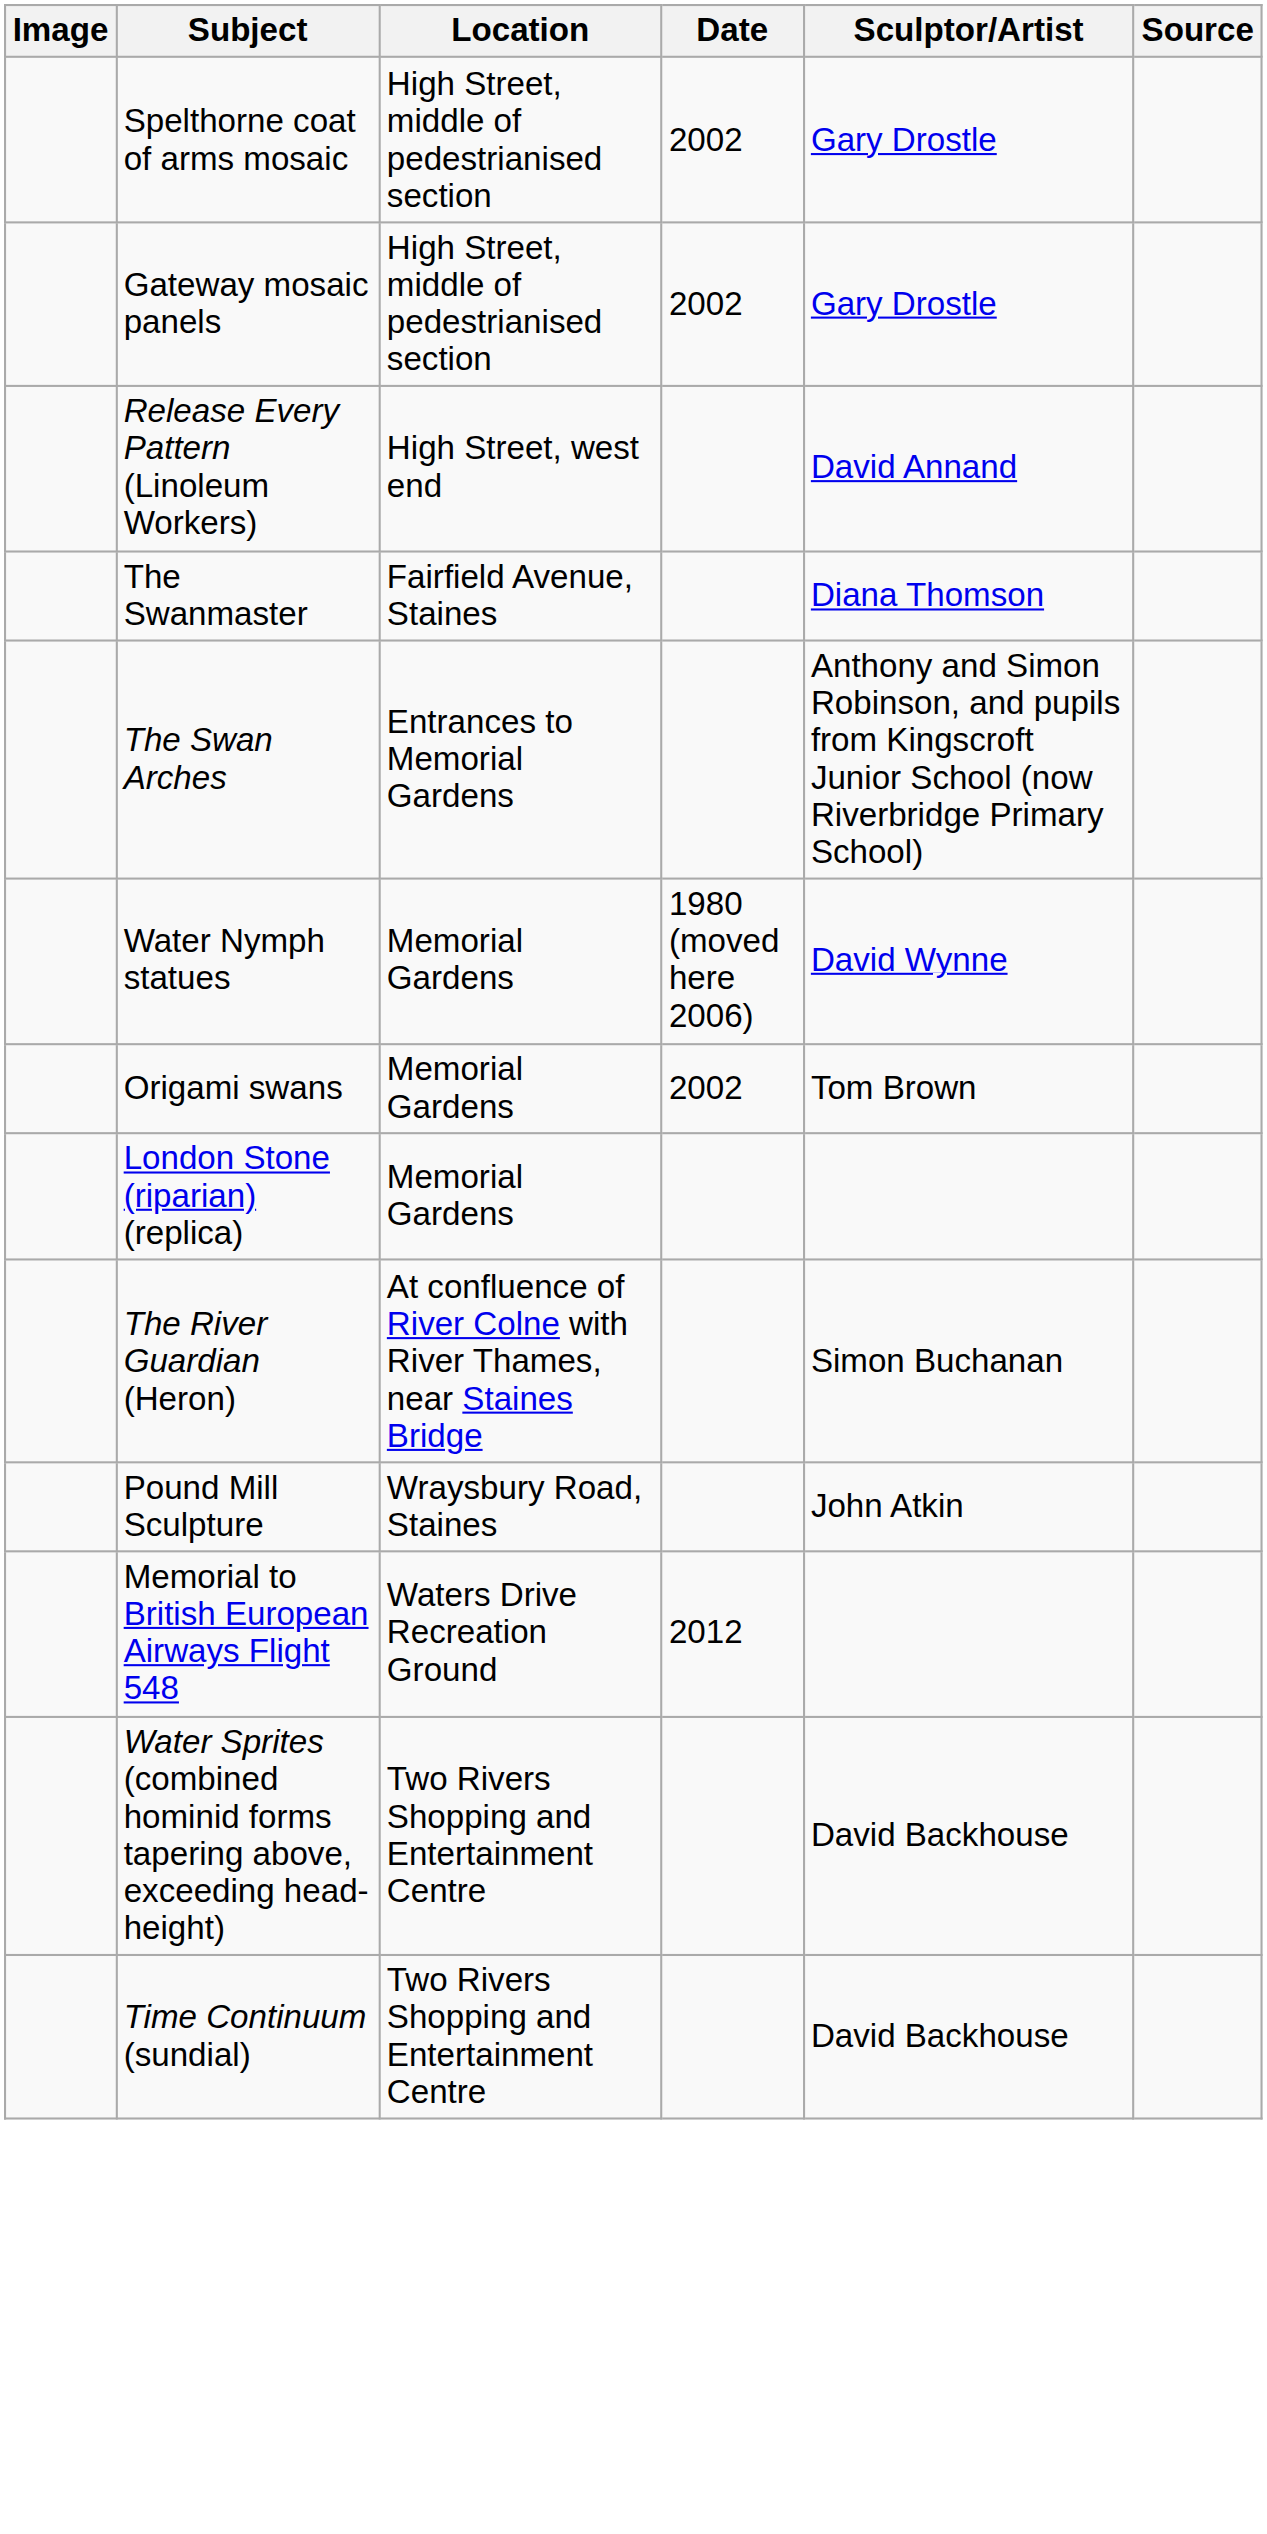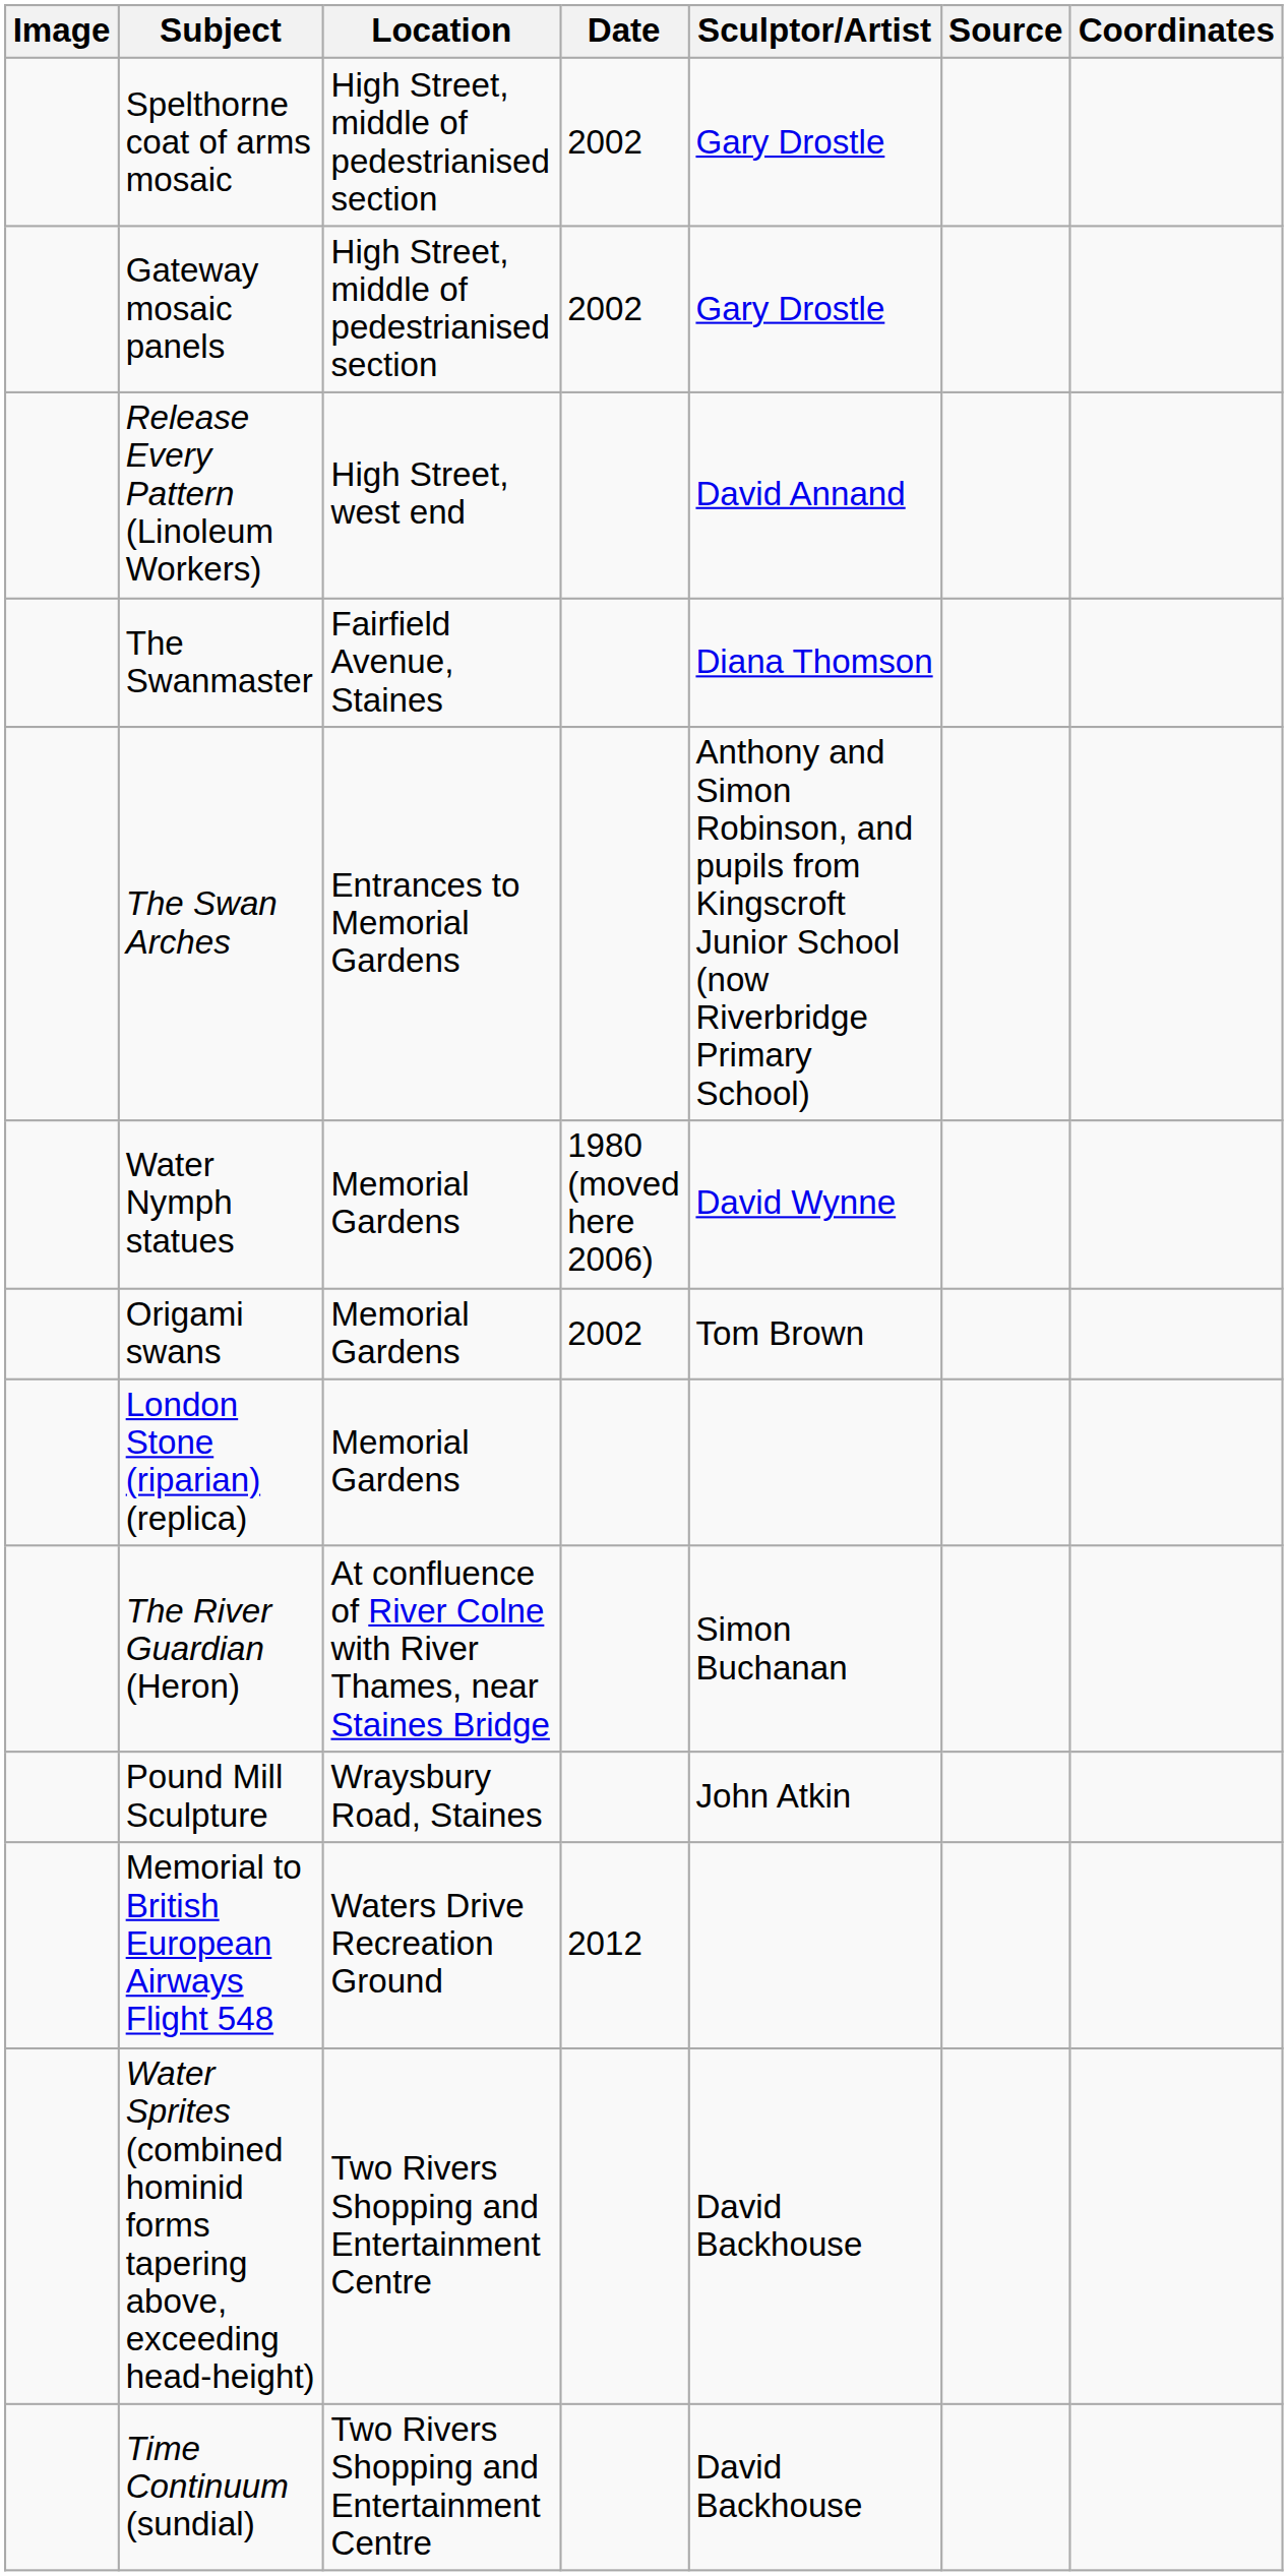+ column: Coordinates
